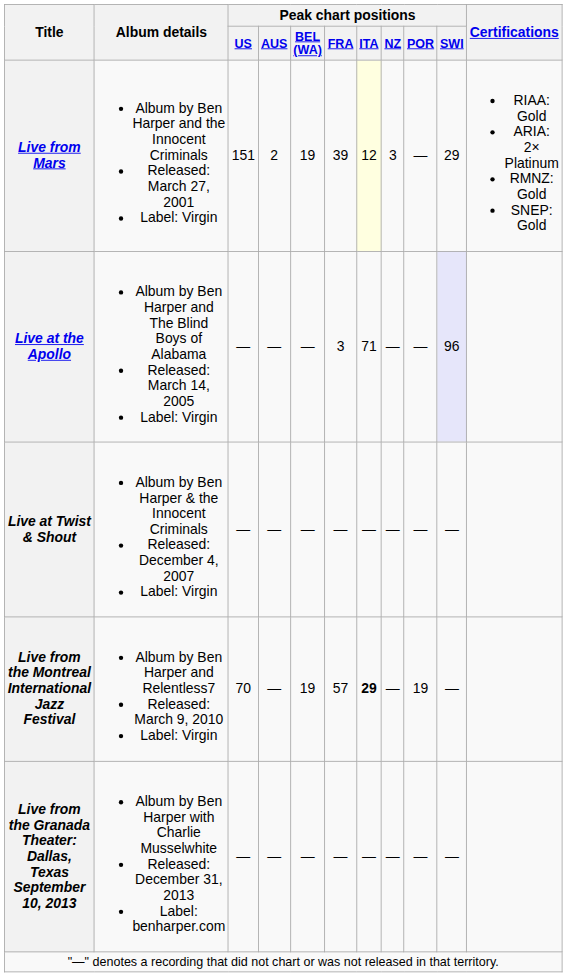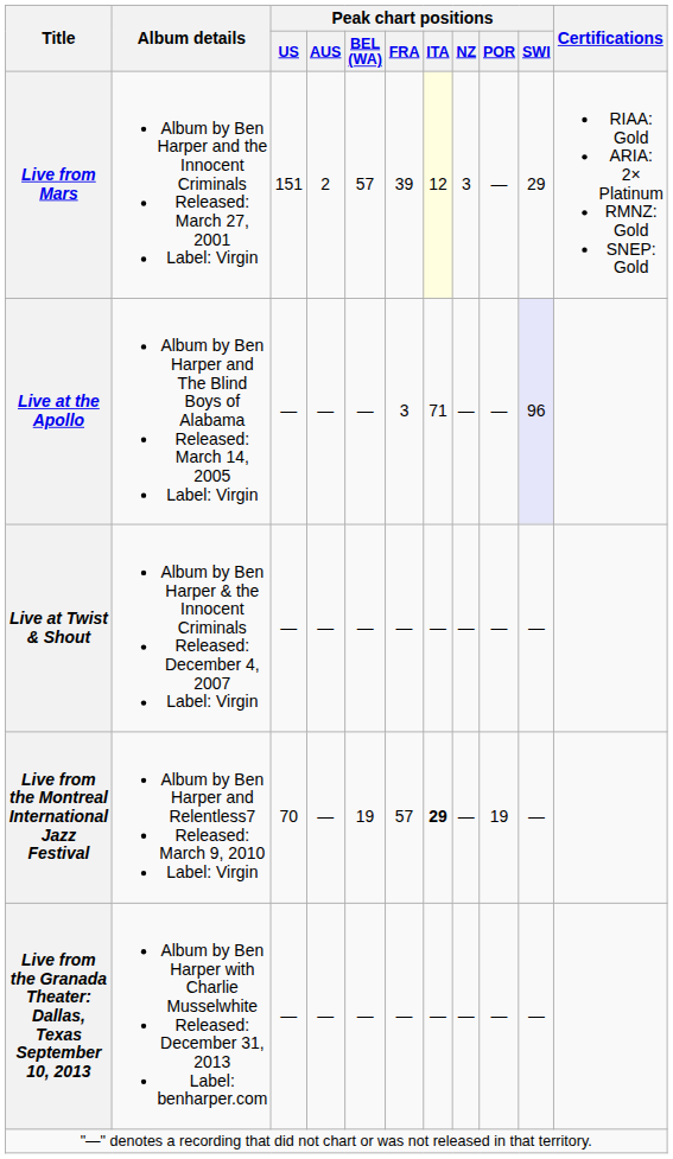Live from Mars | Peak chart positions / BEL (WA): 19 -> 57
